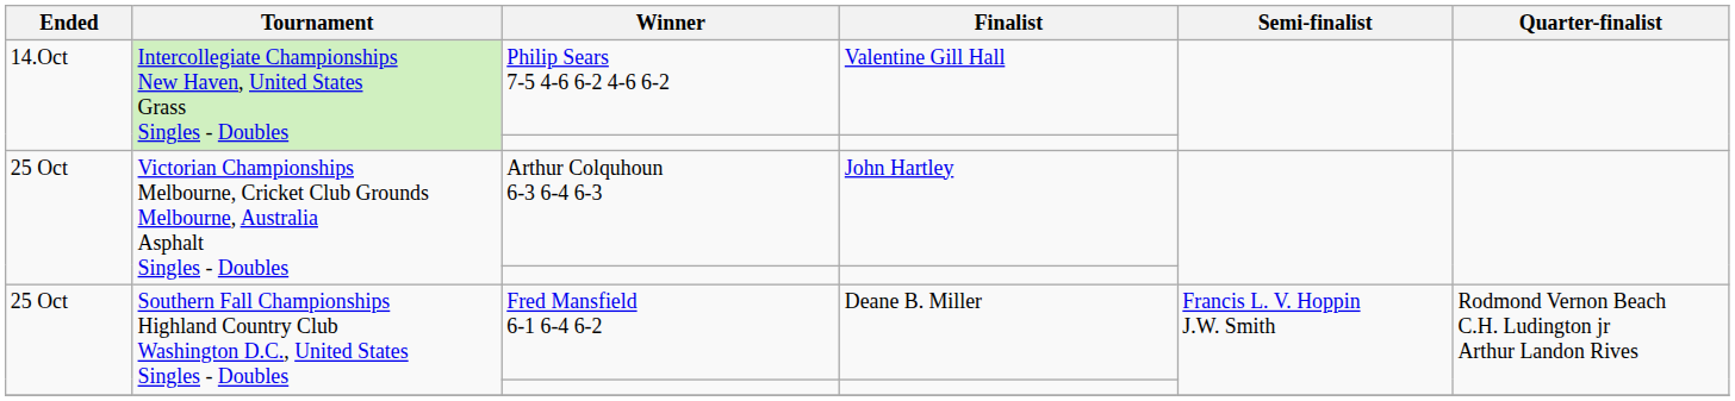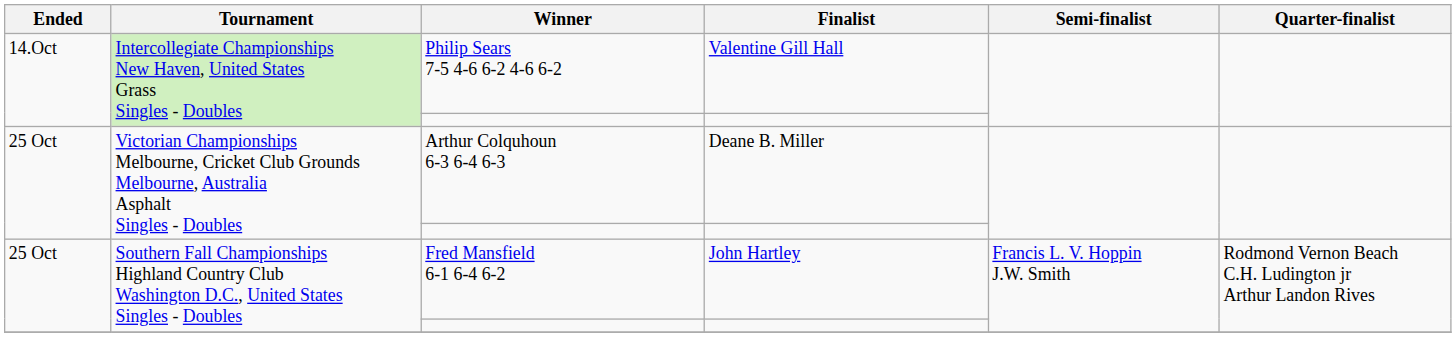Arthur Colquhoun 6-3 6-4 6-3 | Finalist: John Hartley -> Deane B. Miller
Fred Mansfield 6-1 6-4 6-2 | Finalist: Deane B. Miller -> John Hartley
